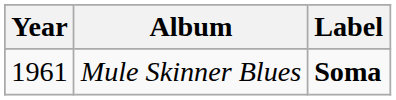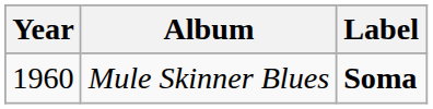Mule Skinner Blues | Year: 1961 -> 1960
